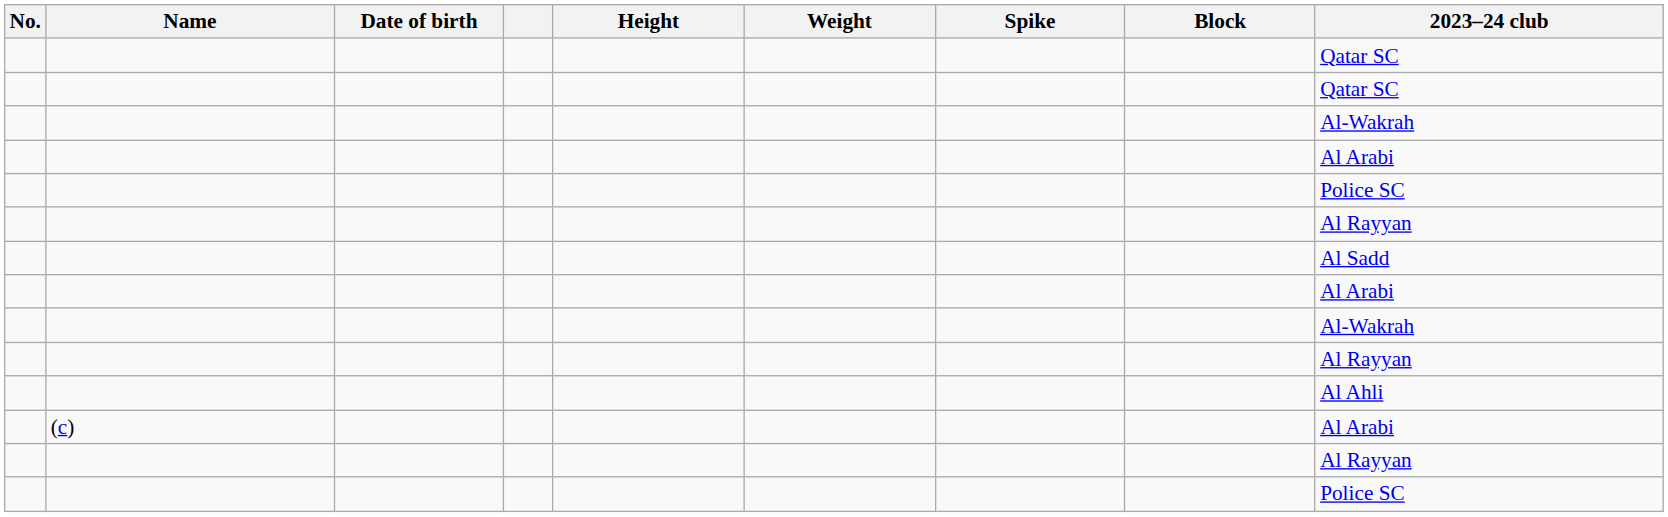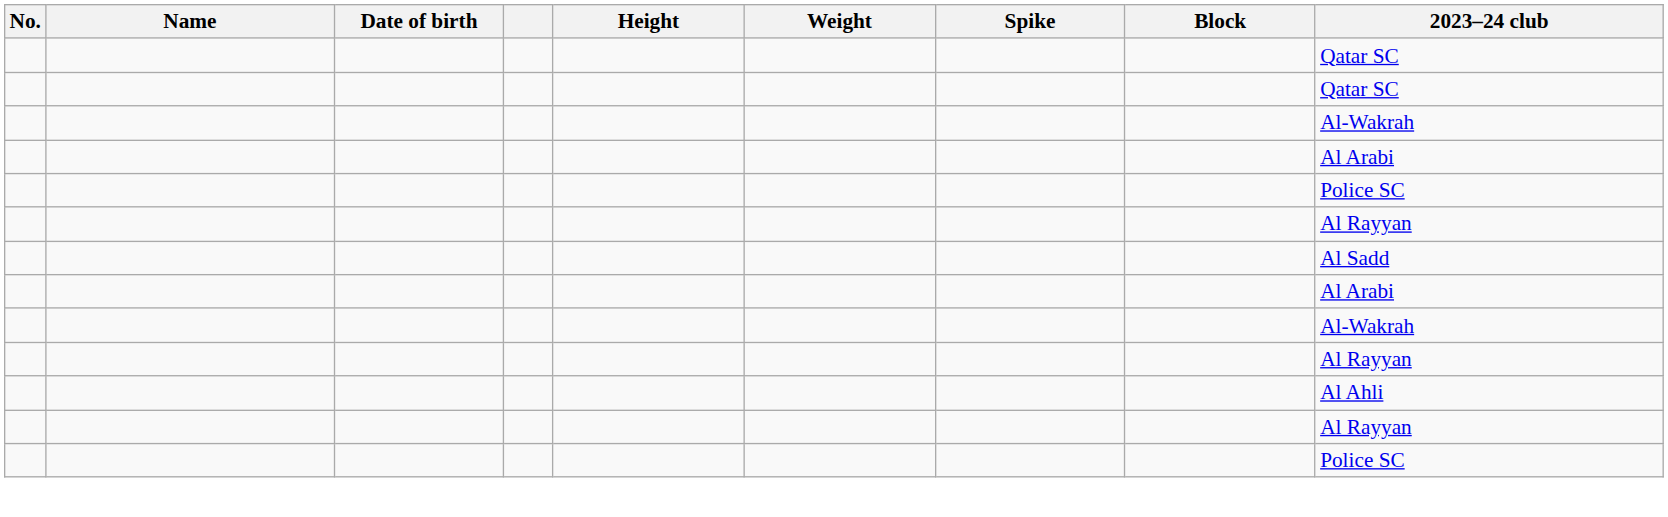- row: (c) | Al Arabi
